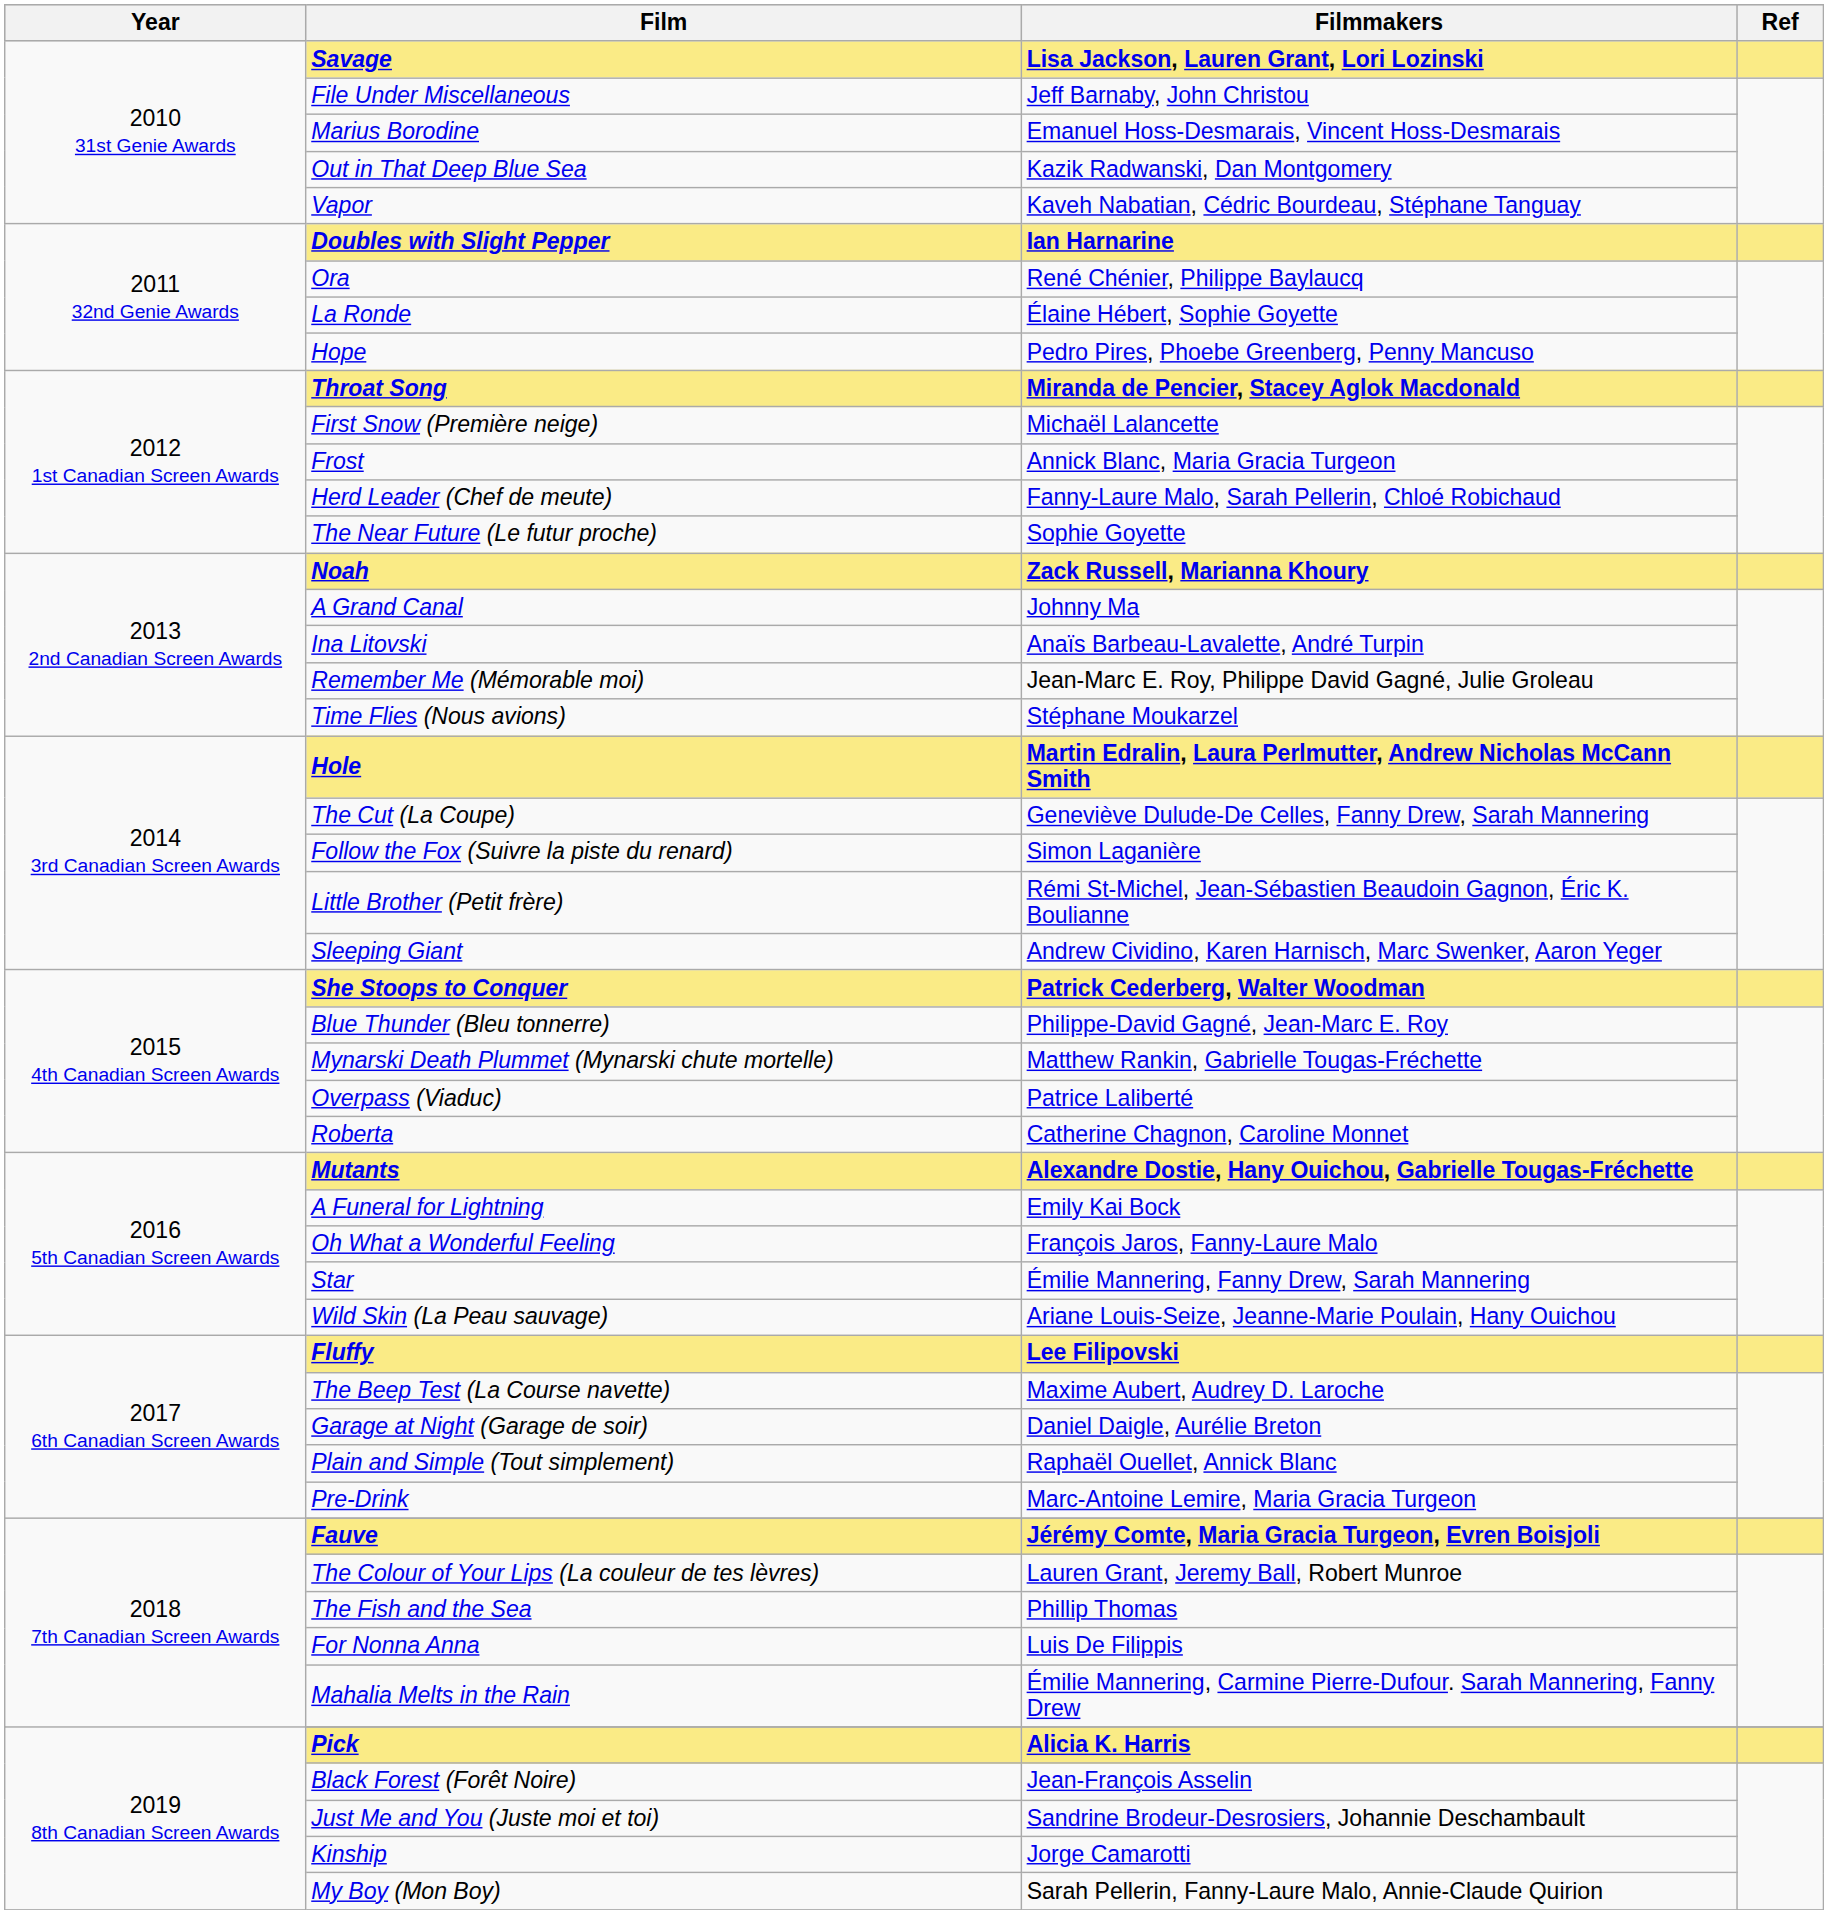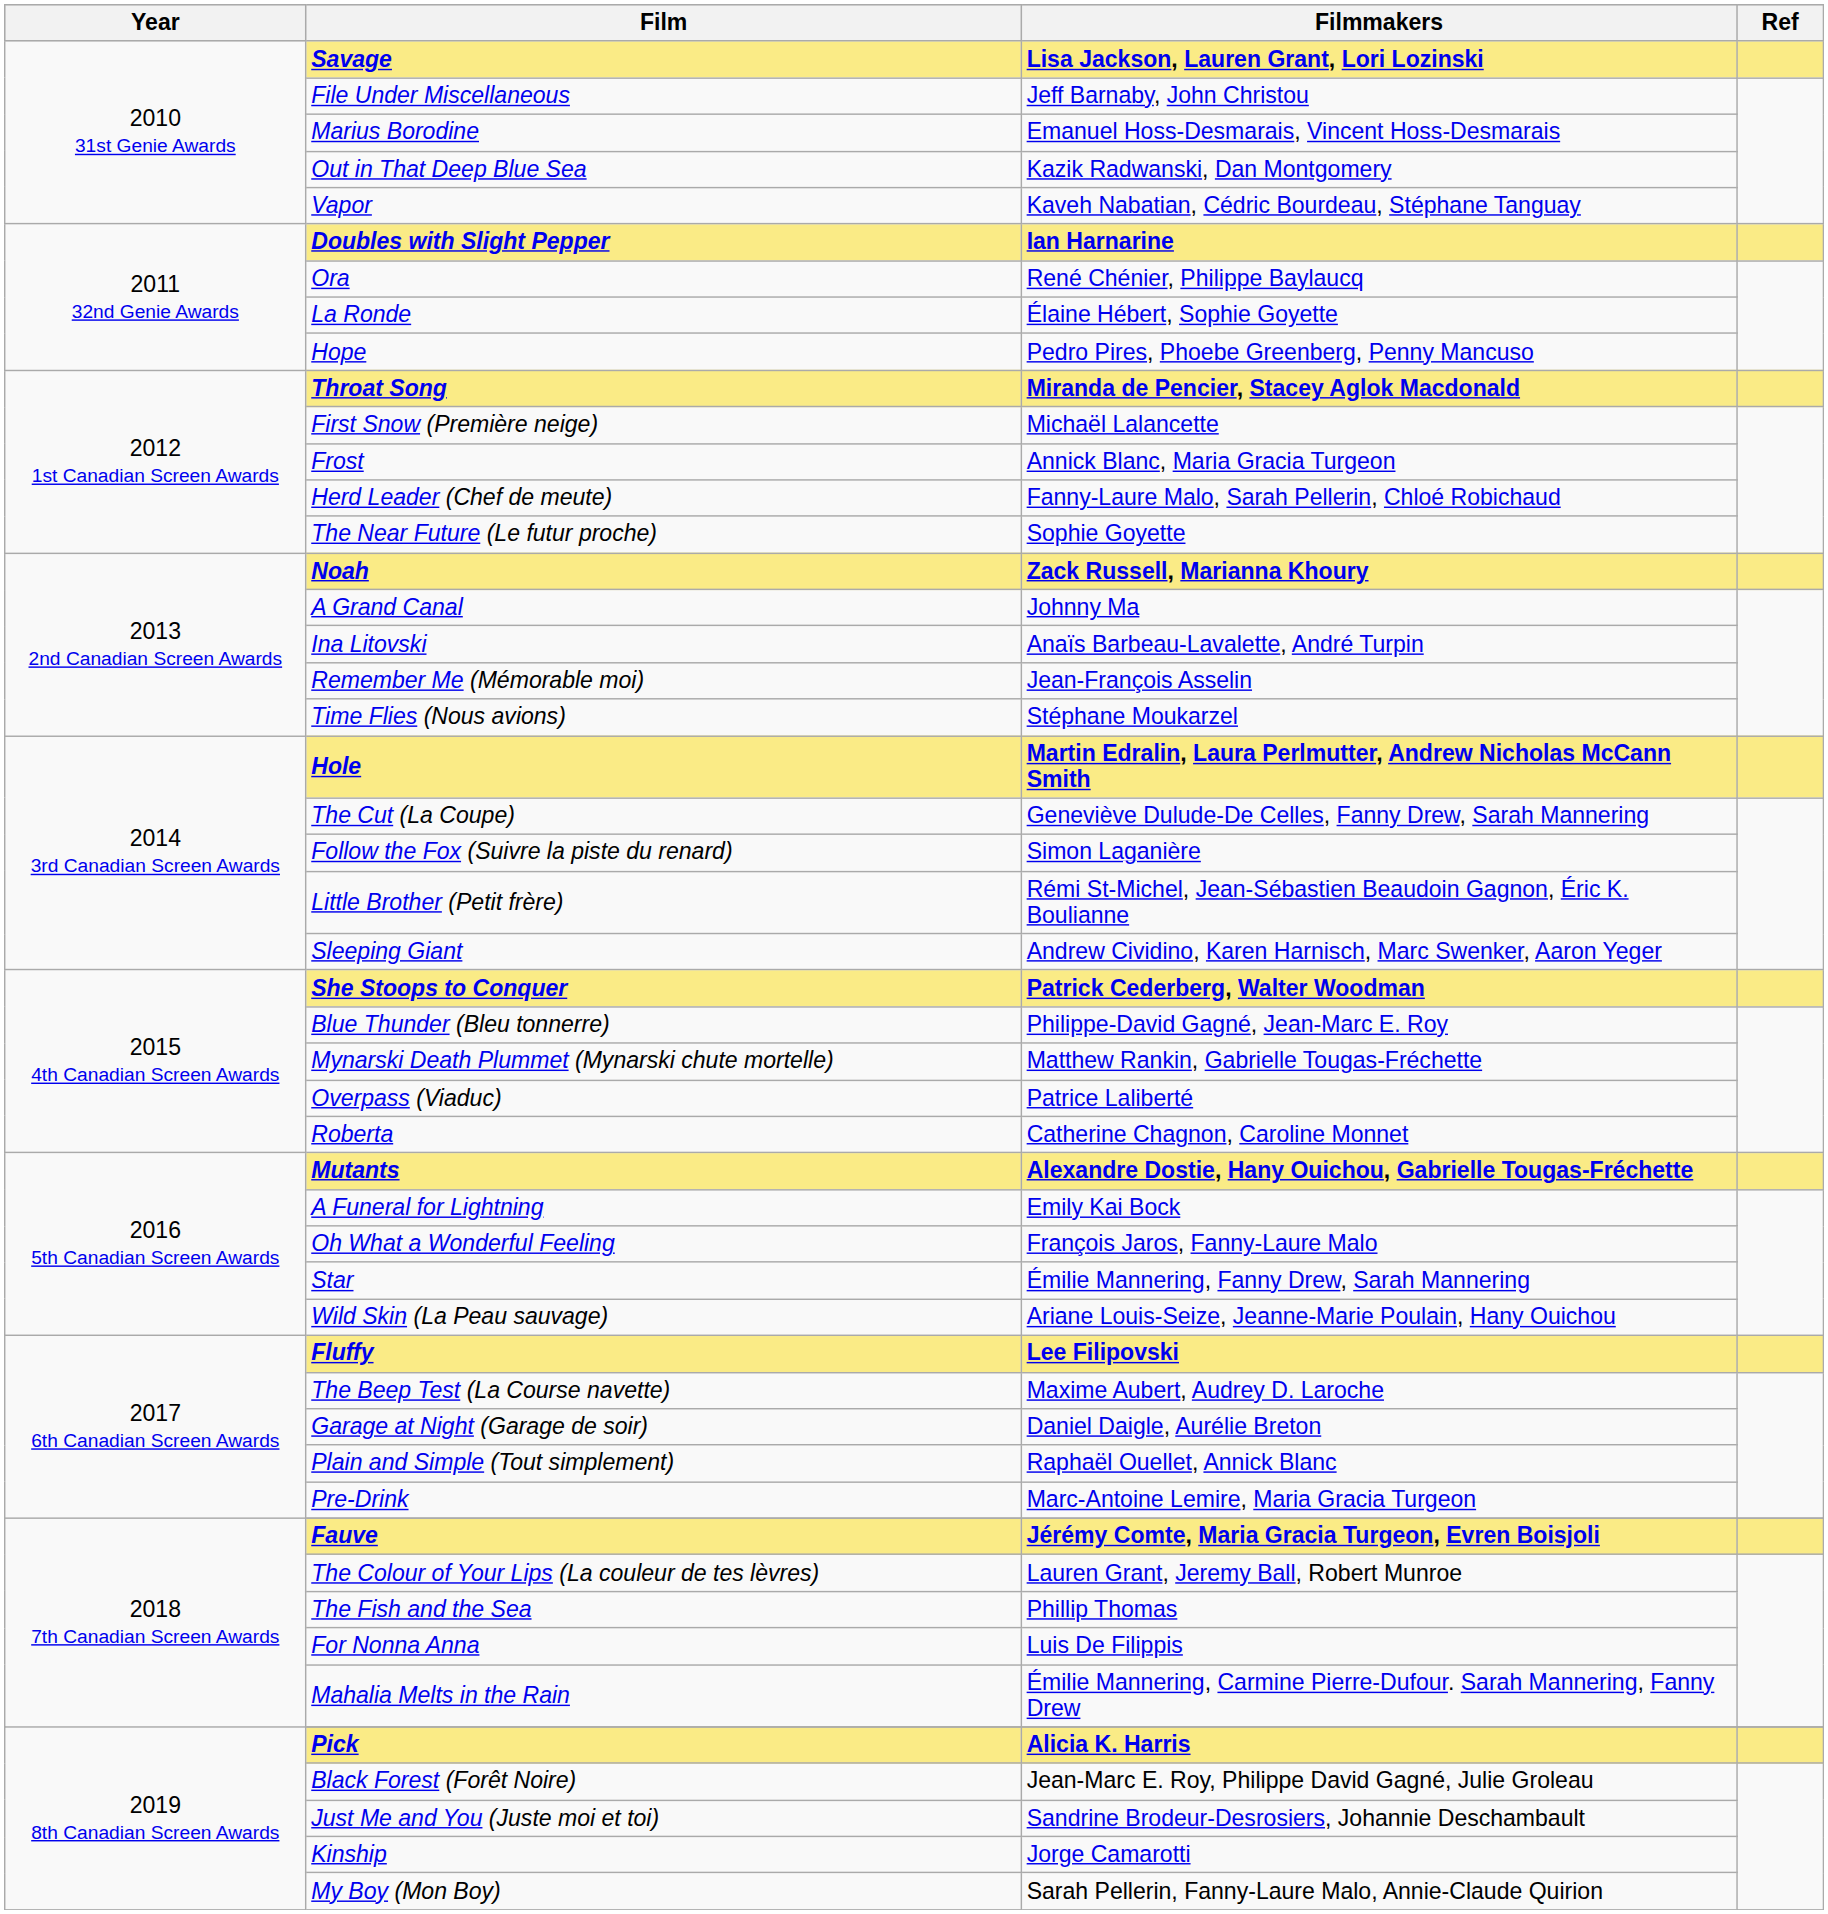Remember Me (Mémorable moi) | Filmmakers: Jean-Marc E. Roy, Philippe David Gagné, Julie Groleau -> Jean-François Asselin
Black Forest (Forêt Noire) | Filmmakers: Jean-François Asselin -> Jean-Marc E. Roy, Philippe David Gagné, Julie Groleau
